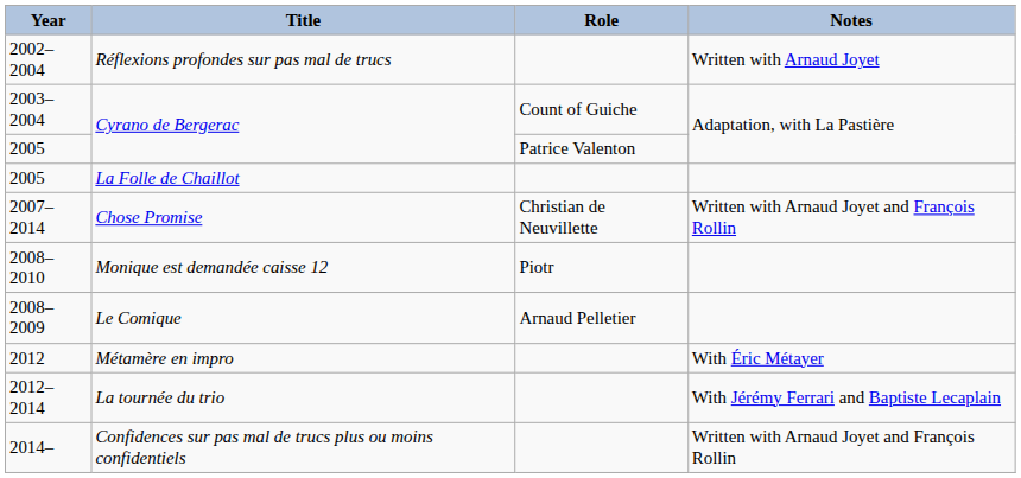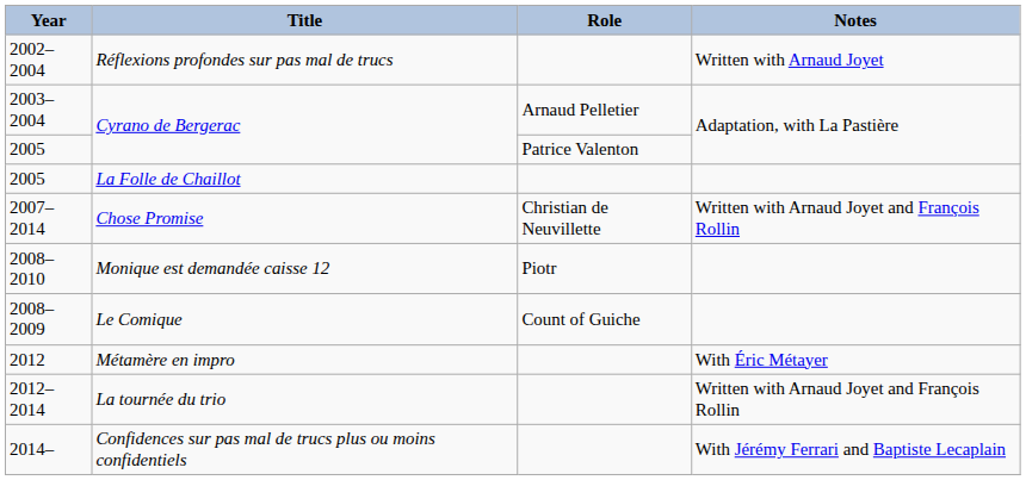2003–2004 / Cyrano de Bergerac | Role: Count of Guiche -> Arnaud Pelletier
Le Comique | Role: Arnaud Pelletier -> Count of Guiche
La tournée du trio | Notes: With Jérémy Ferrari and Baptiste Lecaplain -> Written with Arnaud Joyet and François Rollin
Confidences sur pas mal de trucs plus ou moins confidentiels | Notes: Written with Arnaud Joyet and François Rollin -> With Jérémy Ferrari and Baptiste Lecaplain
